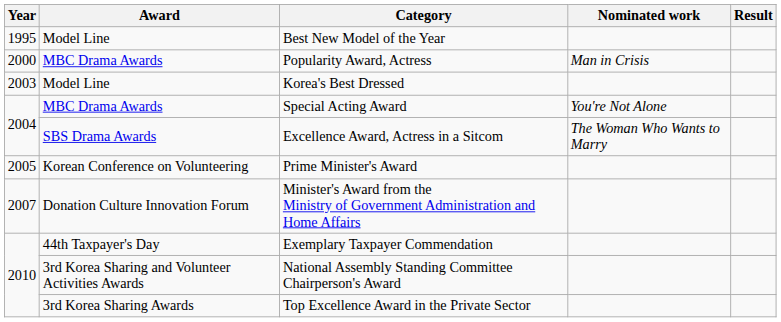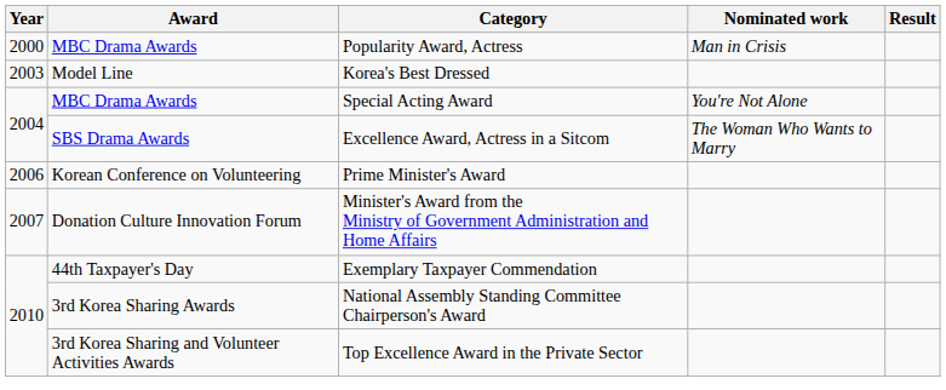- row: 1995 | Model Line | Best New Model of the Year
Prime Minister's Award | Year: 2005 -> 2006
National Assembly Standing Committee Chairperson's Award | Award: 3rd Korea Sharing and Volunteer Activities Awards -> 3rd Korea Sharing Awards
Top Excellence Award in the Private Sector | Award: 3rd Korea Sharing Awards -> 3rd Korea Sharing and Volunteer Activities Awards
